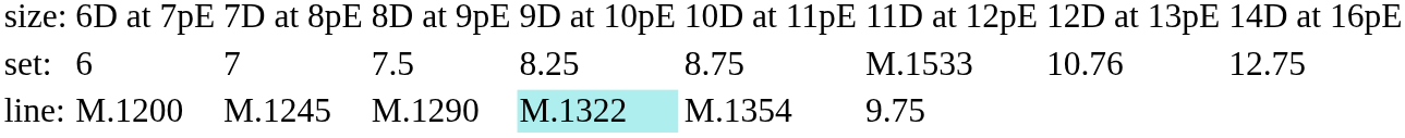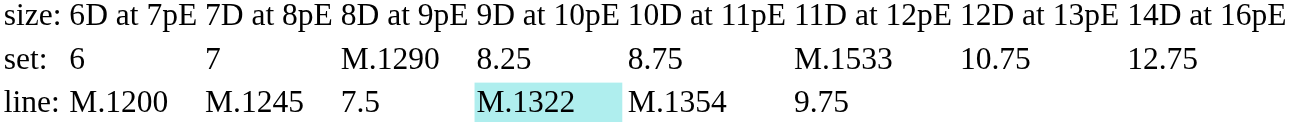set: | column 4: 7.5 -> M.1290
set: | column 8: 10.76 -> 10.75
line: | column 4: M.1290 -> 7.5
